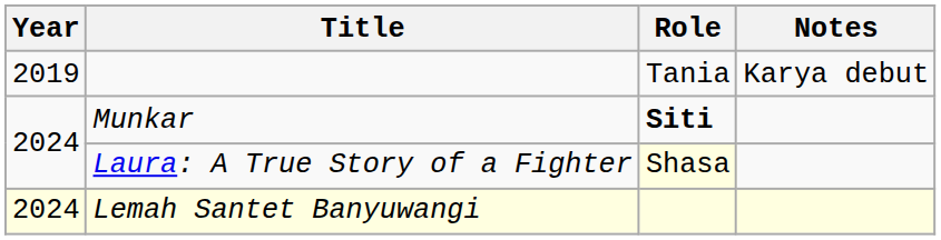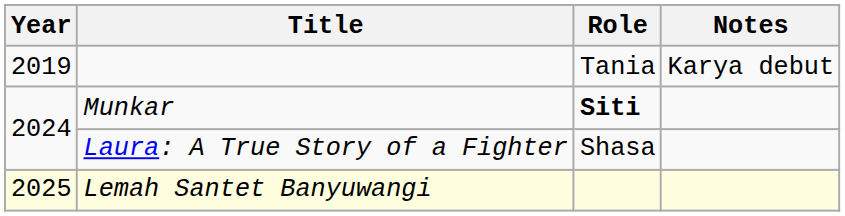Laura: A True Story of a Fighter | Role: lightyellow background -> no background
Lemah Santet Banyuwangi | Year: 2024 -> 2025
